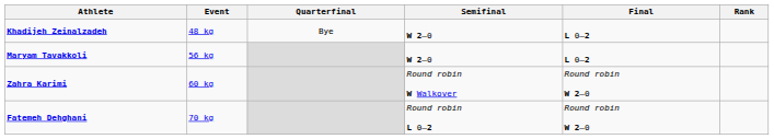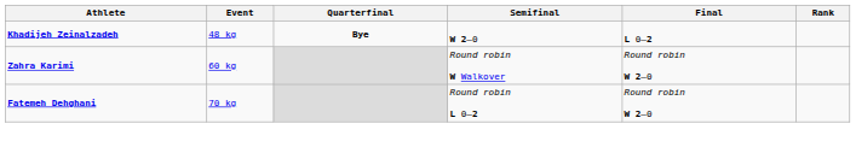Khadijeh Zeinalzadeh | Quarterfinal: normal -> bold
- row: Maryam Tavakkoli | 56 kg | W 2–0 | L 0–2
